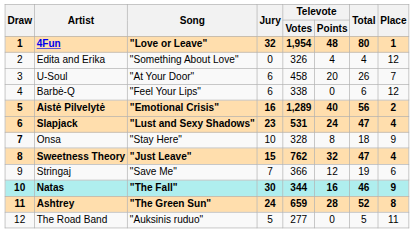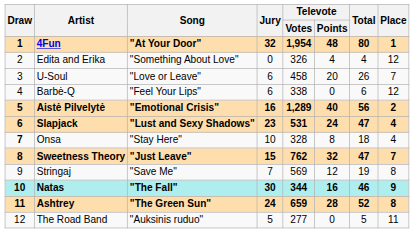4Fun | Song: "Love or Leave" -> "At Your Door"
U-Soul | Song: "At Your Door" -> "Love or Leave"
Onsa | Place: 9 -> 4
Sweetness Theory | Place: 4 -> 7
Stringaj | Televote / Votes: 366 -> 569
Stringaj | Place: 6 -> 8
